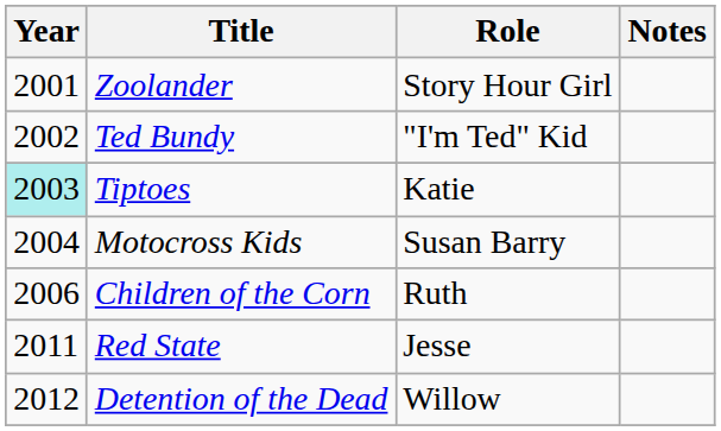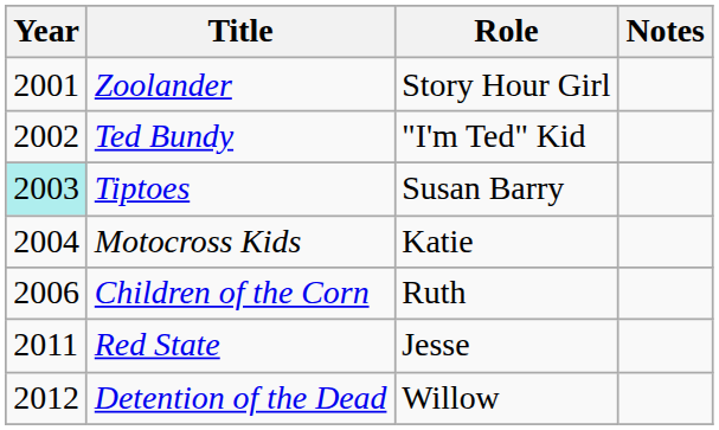Tiptoes | Role: Katie -> Susan Barry
Motocross Kids | Role: Susan Barry -> Katie
